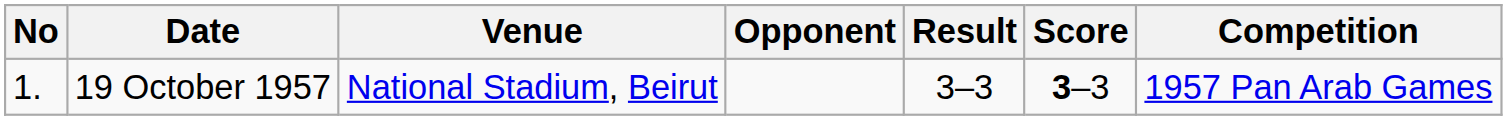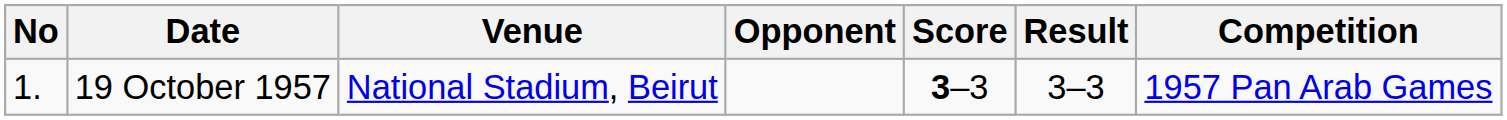columns swapped: Score <-> Result
